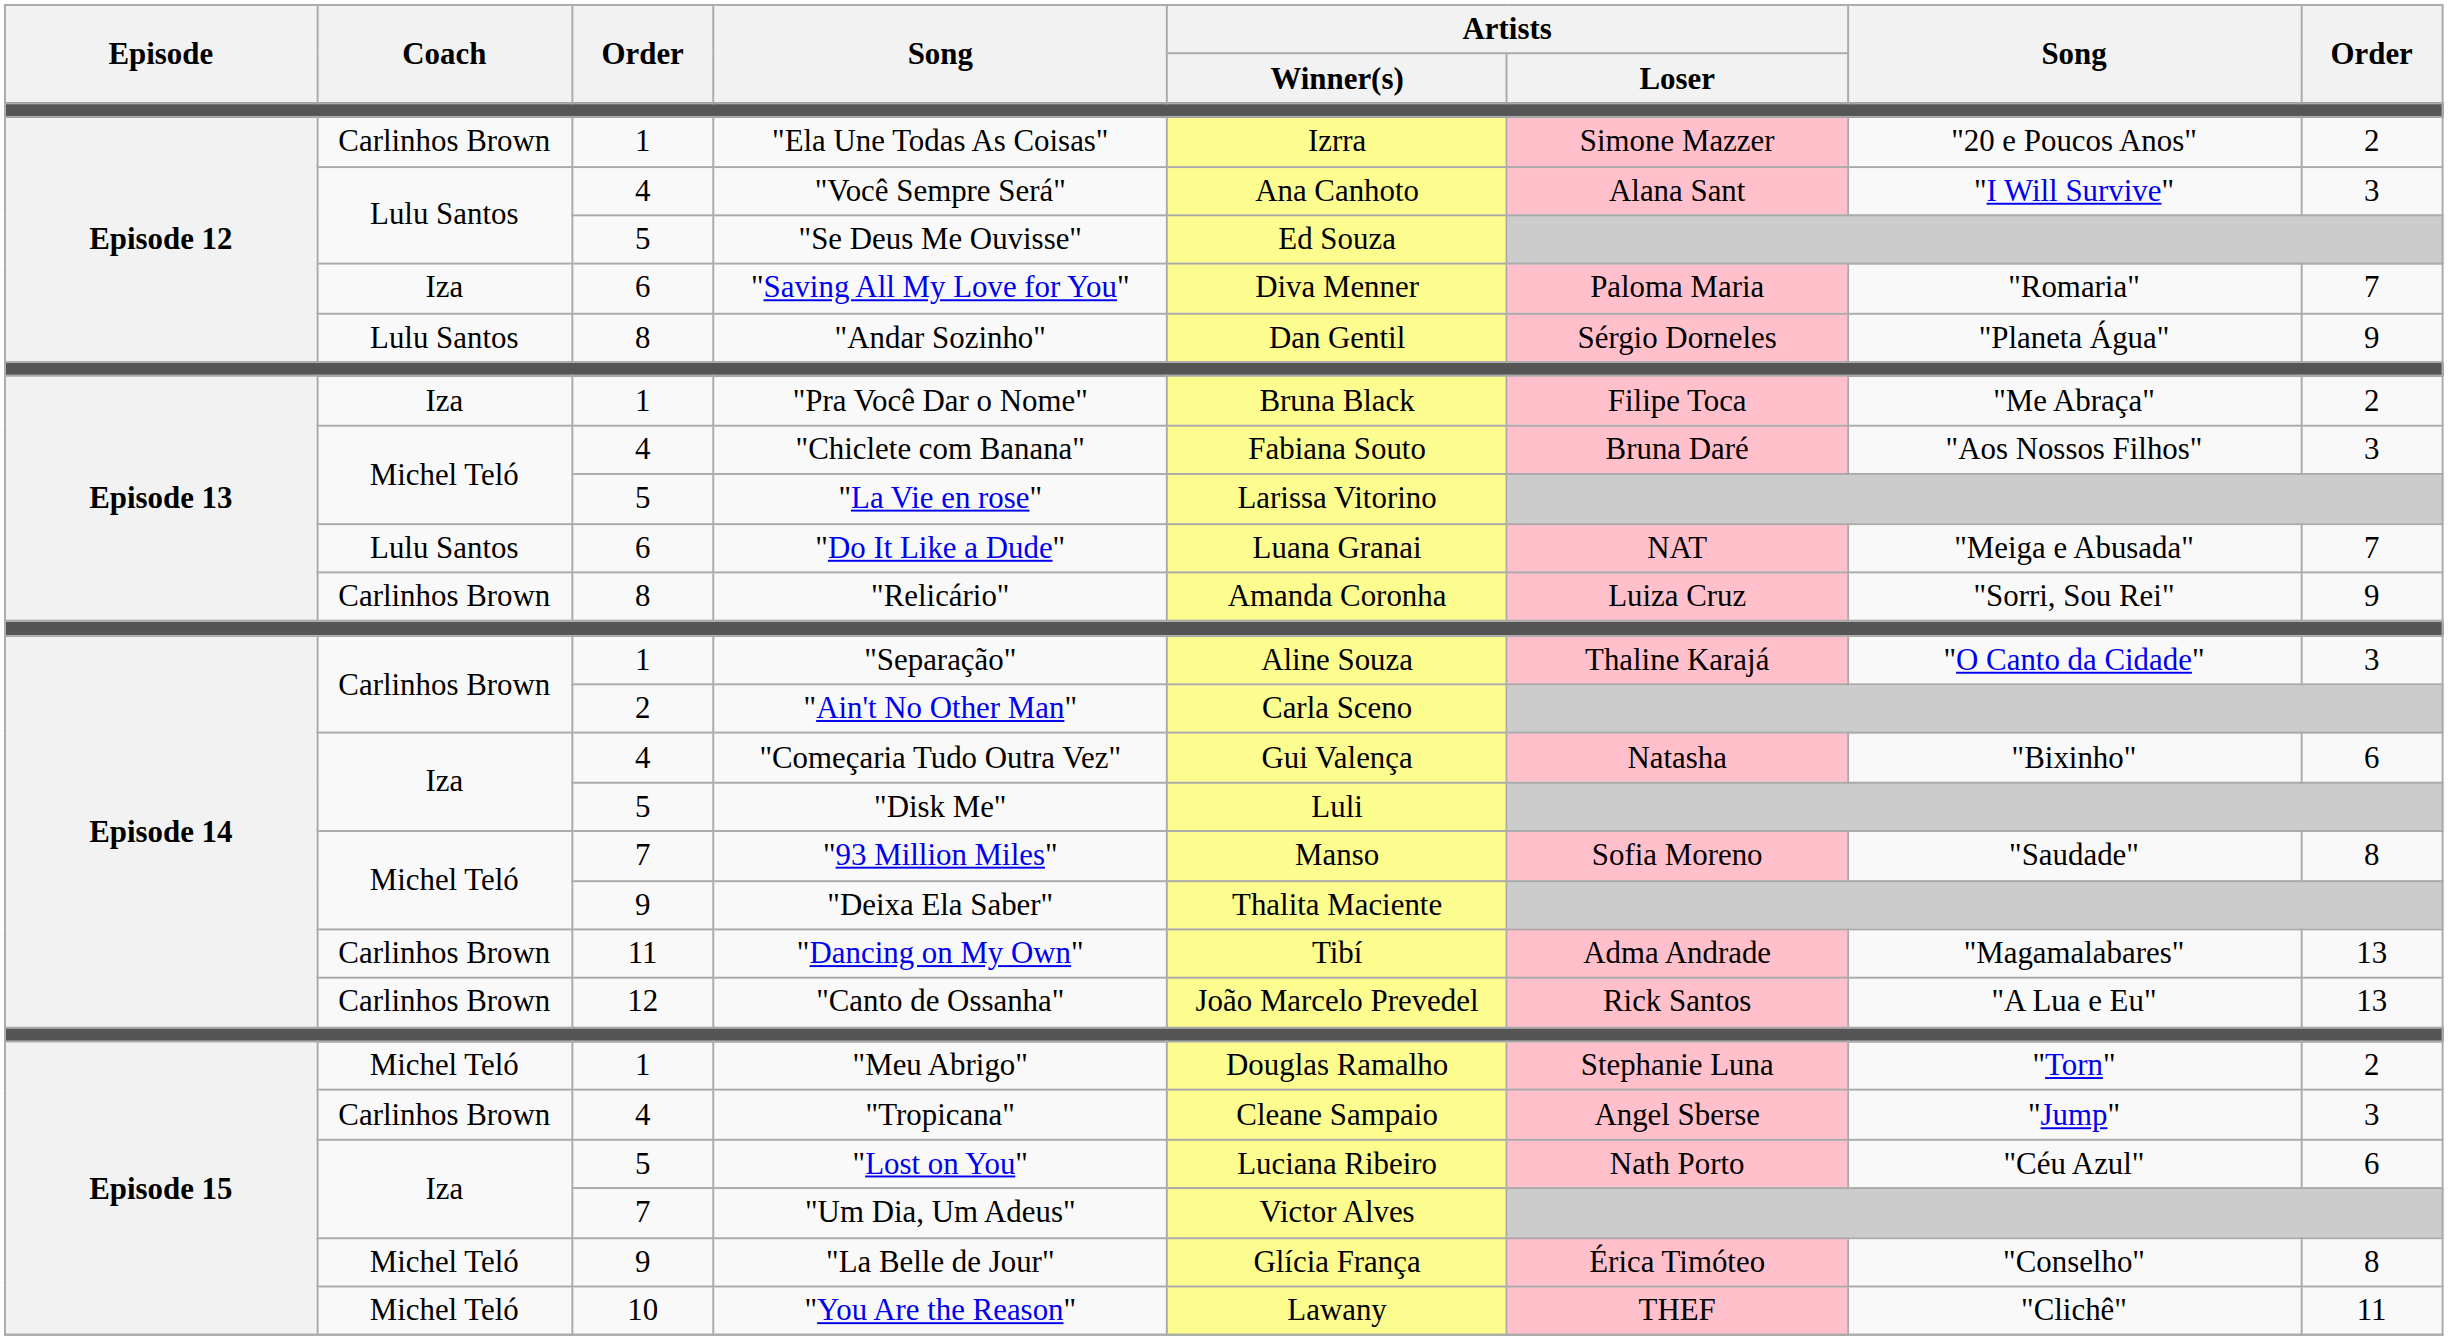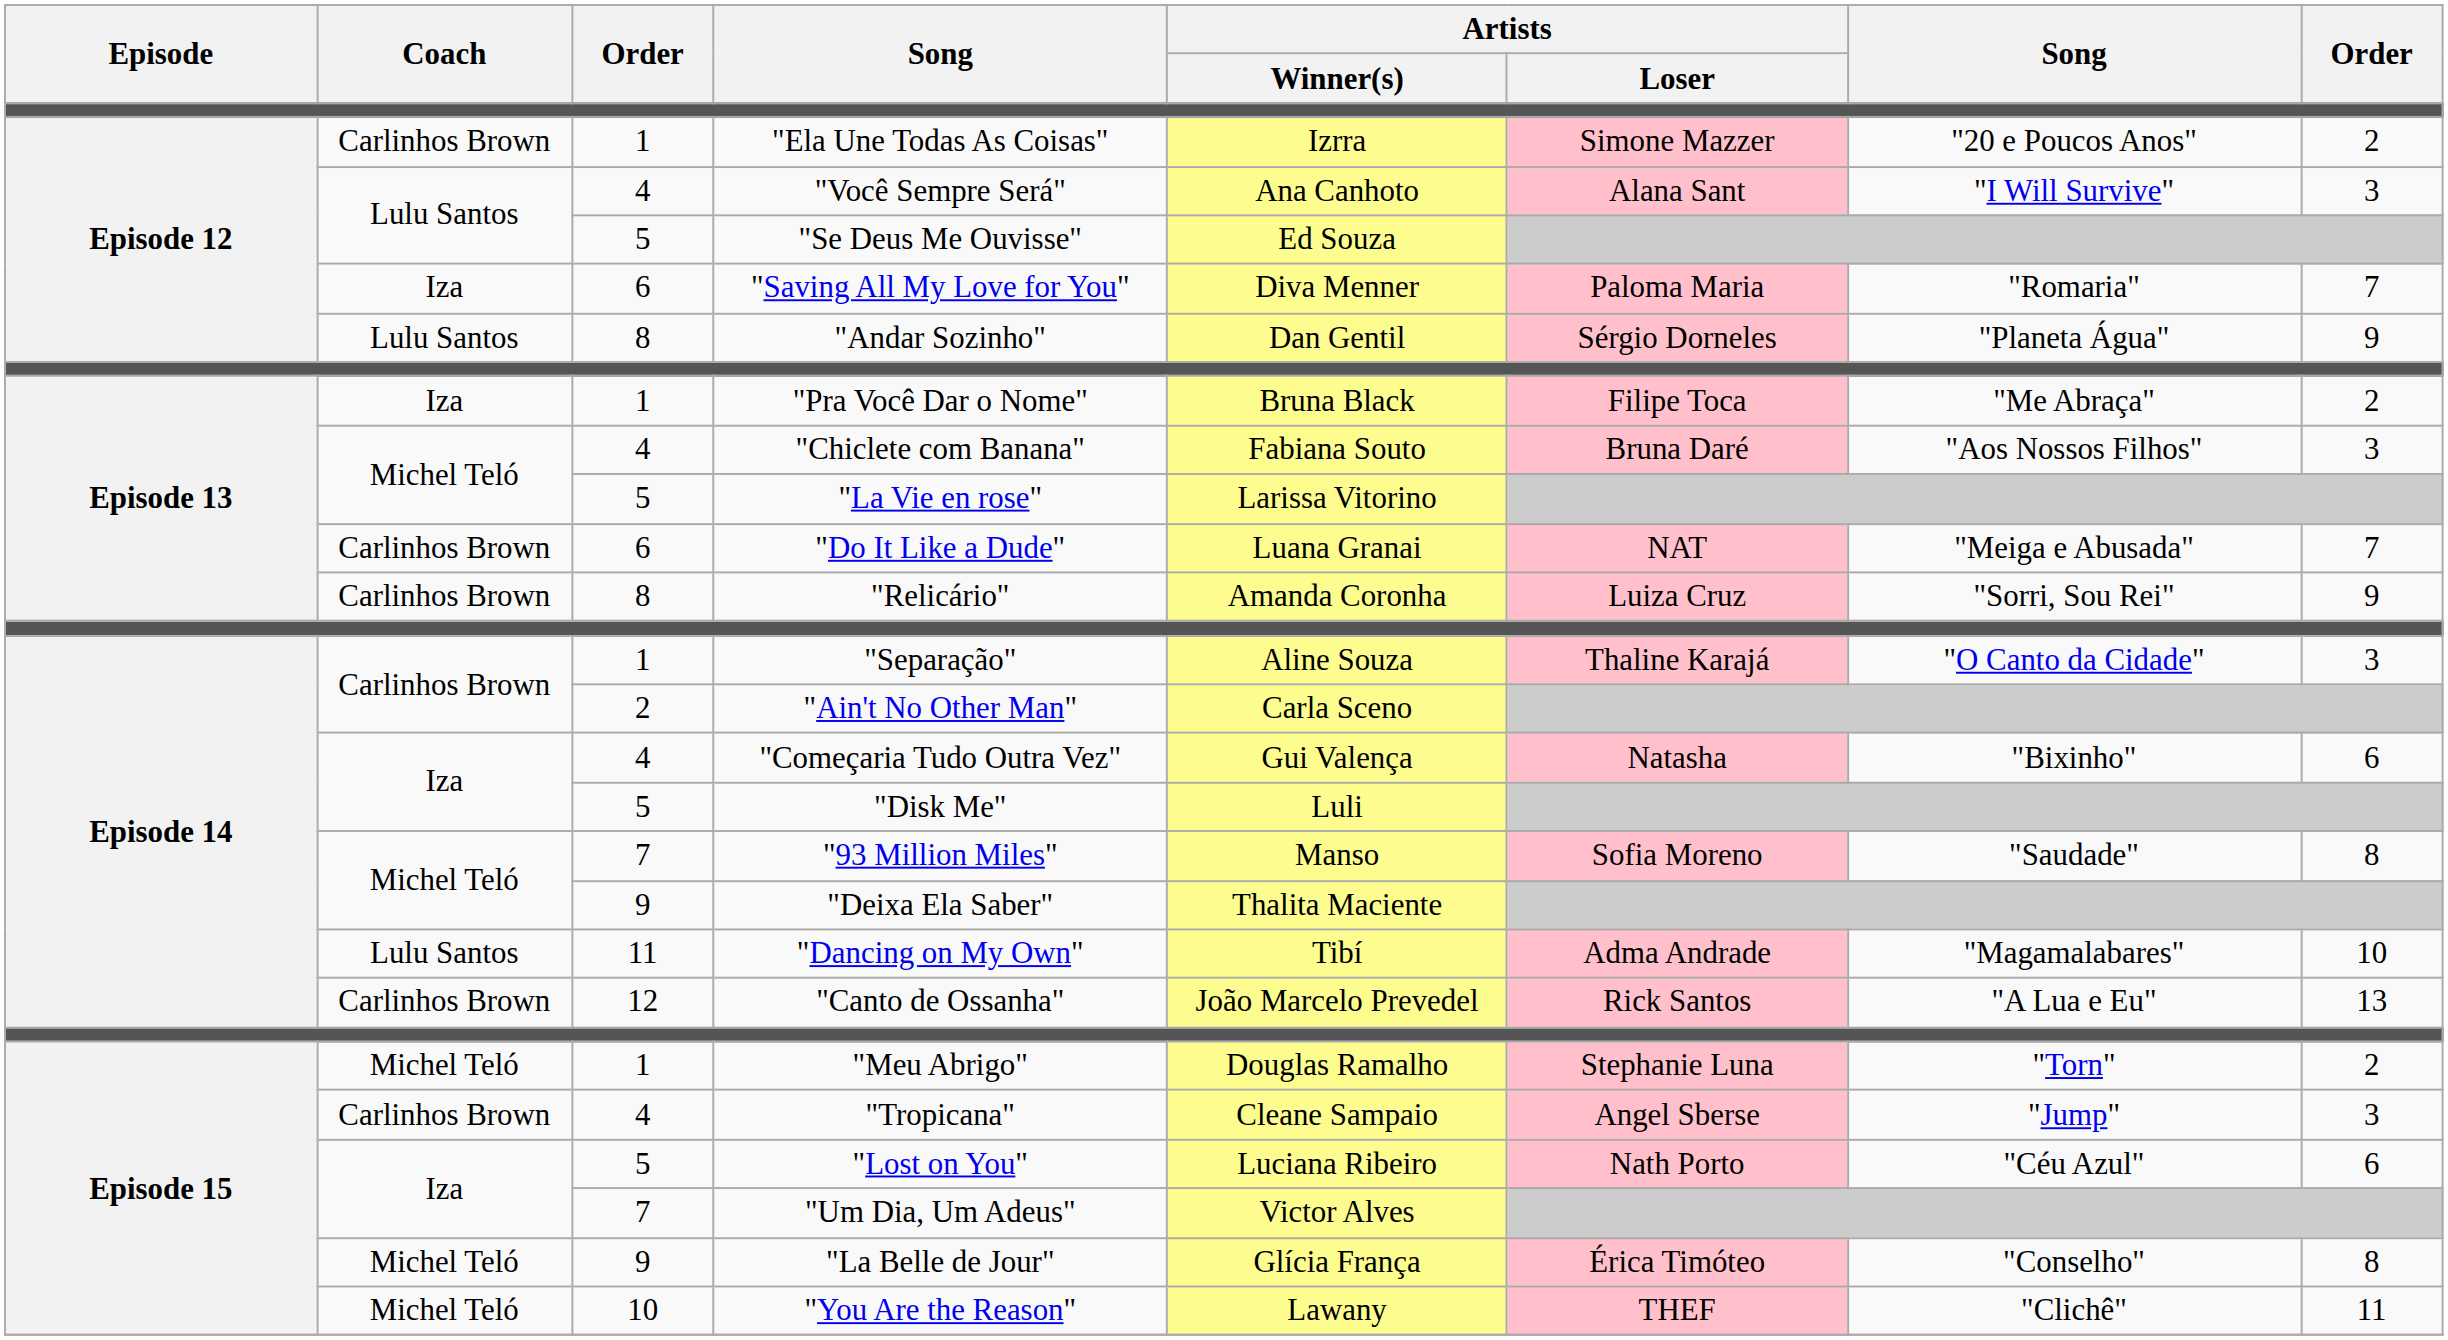"Do It Like a Dude" | Coach: Lulu Santos -> Carlinhos Brown
"Dancing on My Own" | Coach: Carlinhos Brown -> Lulu Santos
"Dancing on My Own" | column 8: 13 -> 10
